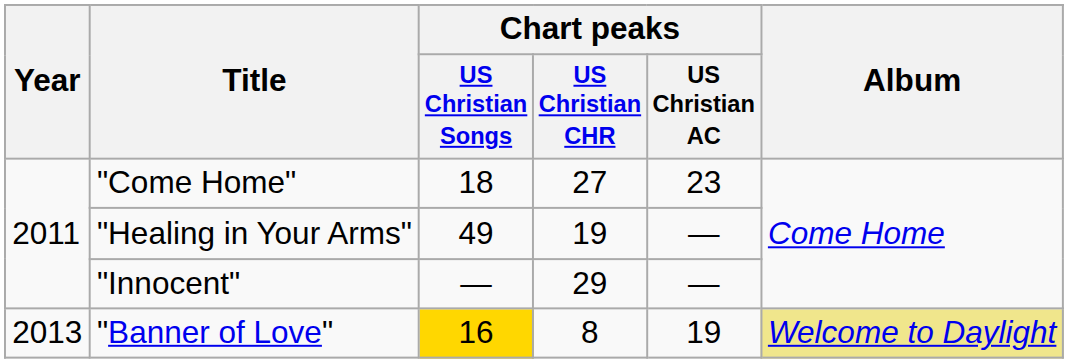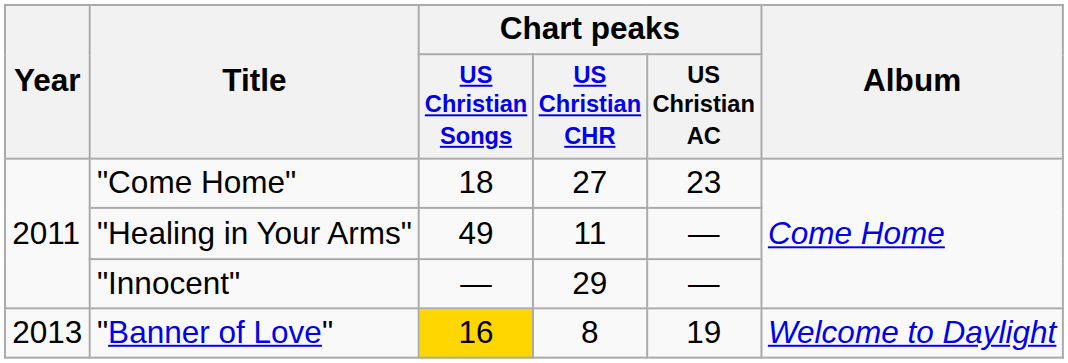"Healing in Your Arms" | Chart peaks / US Christian CHR: 19 -> 11
"Banner of Love" | Album: khaki background -> no background
